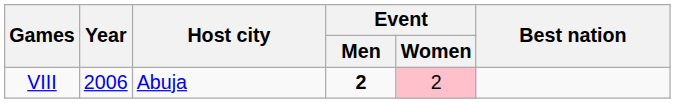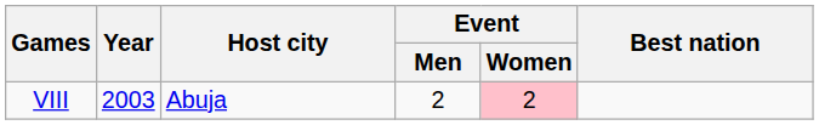VIII | Year: 2006 -> 2003
VIII | Event / Men: bold -> normal
